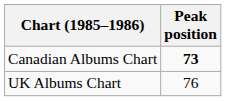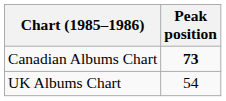UK Albums Chart | Peak position: 76 -> 54
